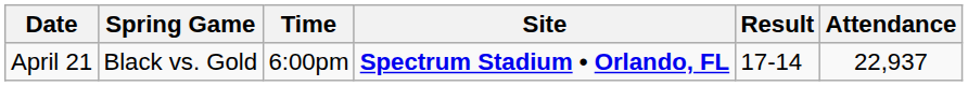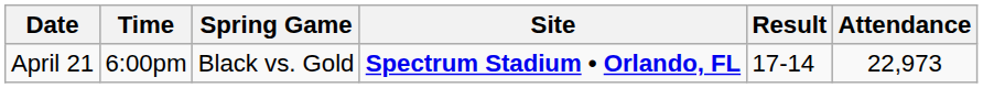columns swapped: Time <-> Spring Game
April 21 | Attendance: 22,937 -> 22,973
